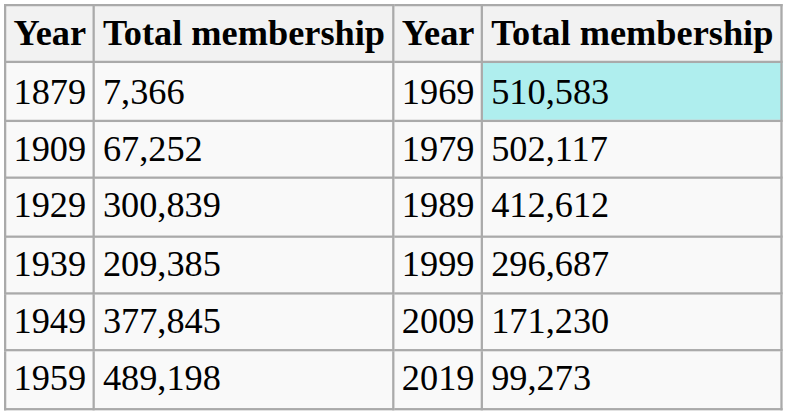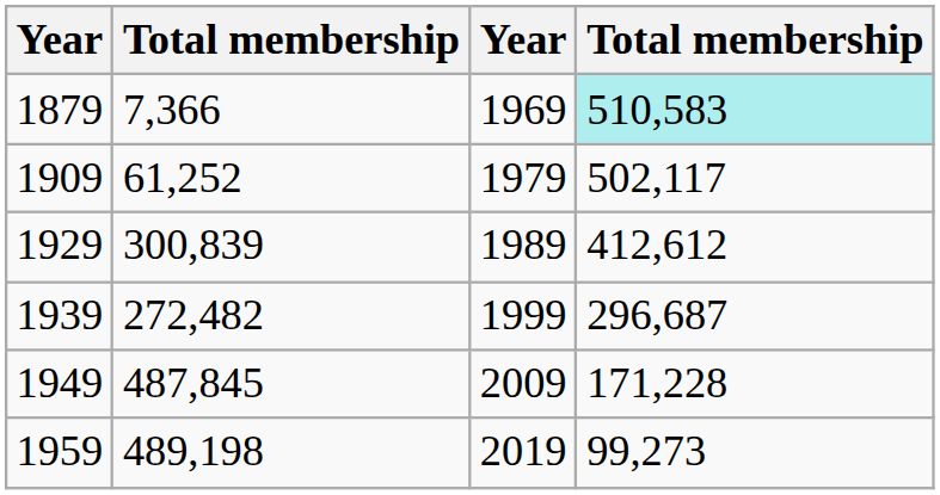1909 | column 2: 67,252 -> 61,252
1939 | column 2: 209,385 -> 272,482
1949 | column 2: 377,845 -> 487,845
1949 | column 4: 171,230 -> 171,228
